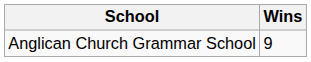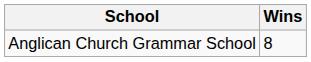Anglican Church Grammar School | Wins: 9 -> 8
